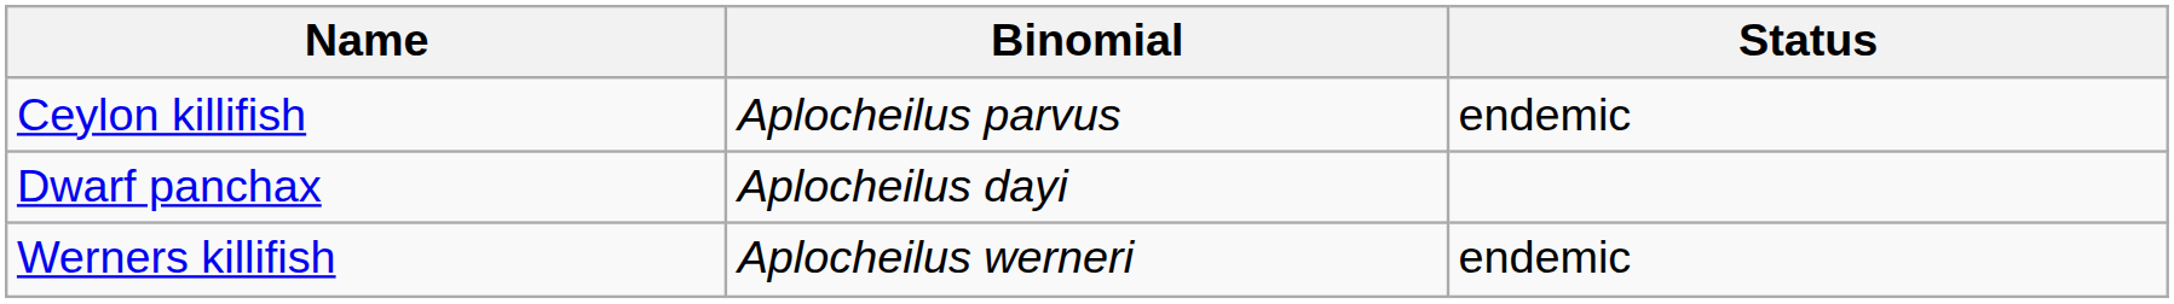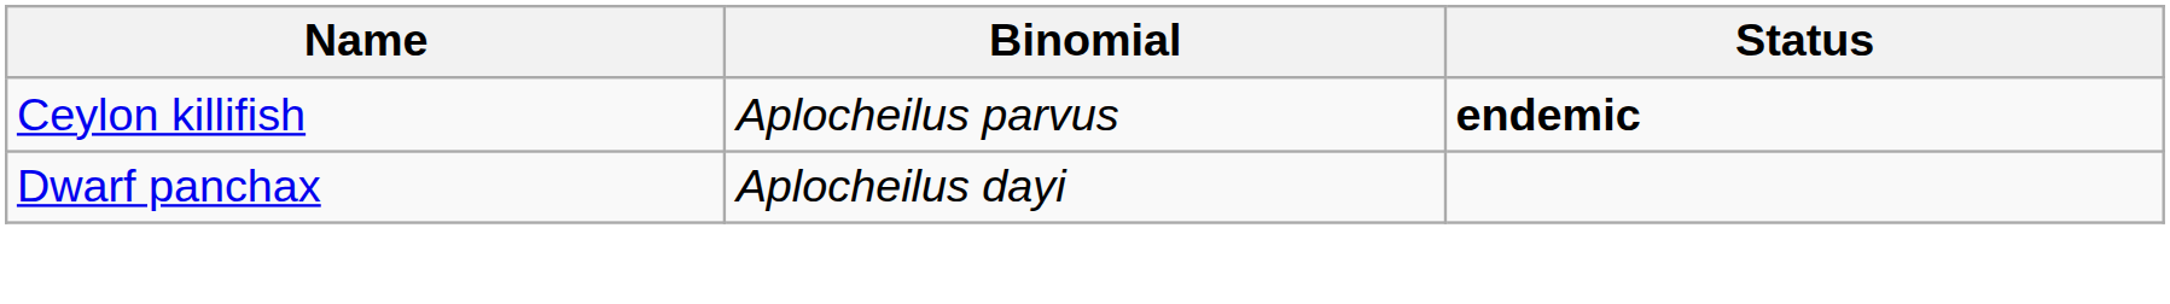Ceylon killifish | Status: normal -> bold
- row: Werners killifish | Aplocheilus werneri | endemic
